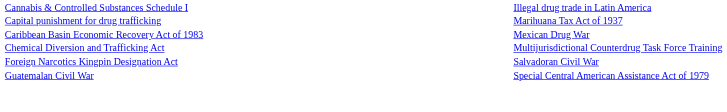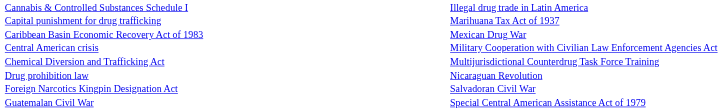+ row: Central American crisis | Military Cooperation with Civilian Law Enforcement Agencies Act
+ row: Drug prohibition law | Nicaraguan Revolution
